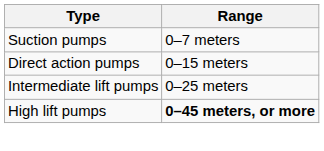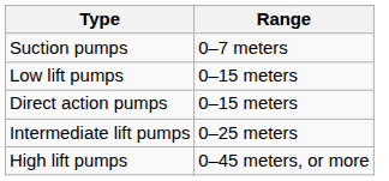+ row: Low lift pumps | 0–15 meters
High lift pumps | Range: bold -> normal
